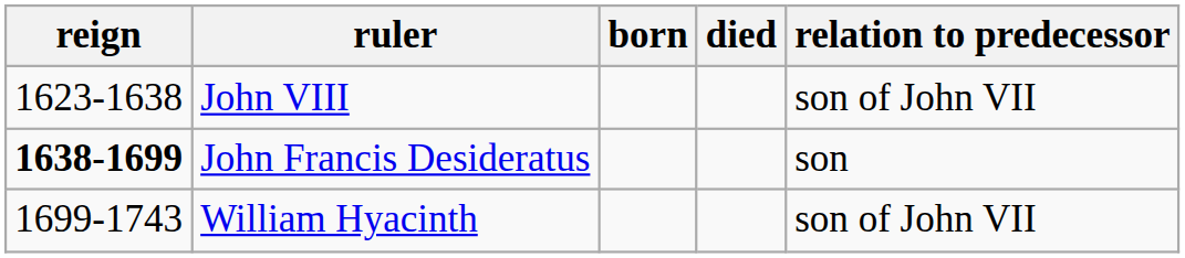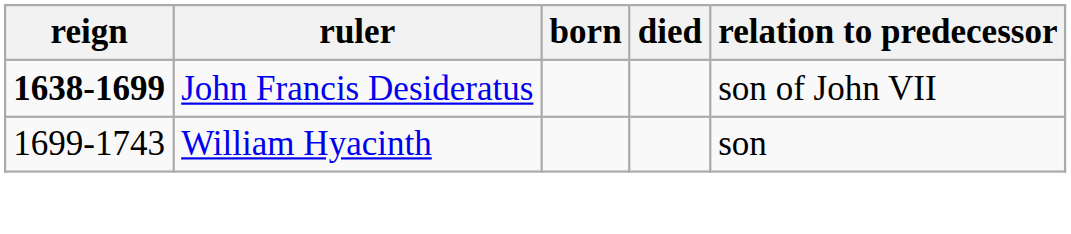- row: 1623-1638 | John VIII | son of John VII
John Francis Desideratus | relation to predecessor: son -> son of John VII
William Hyacinth | relation to predecessor: son of John VII -> son
